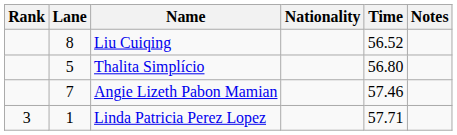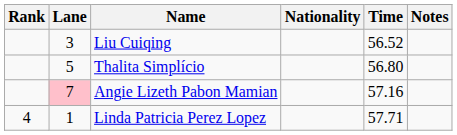Liu Cuiqing | Lane: 8 -> 3
Angie Lizeth Pabon Mamian | Lane: no background -> pink background
Angie Lizeth Pabon Mamian | Time: 57.46 -> 57.16
Linda Patricia Perez Lopez | Rank: 3 -> 4
